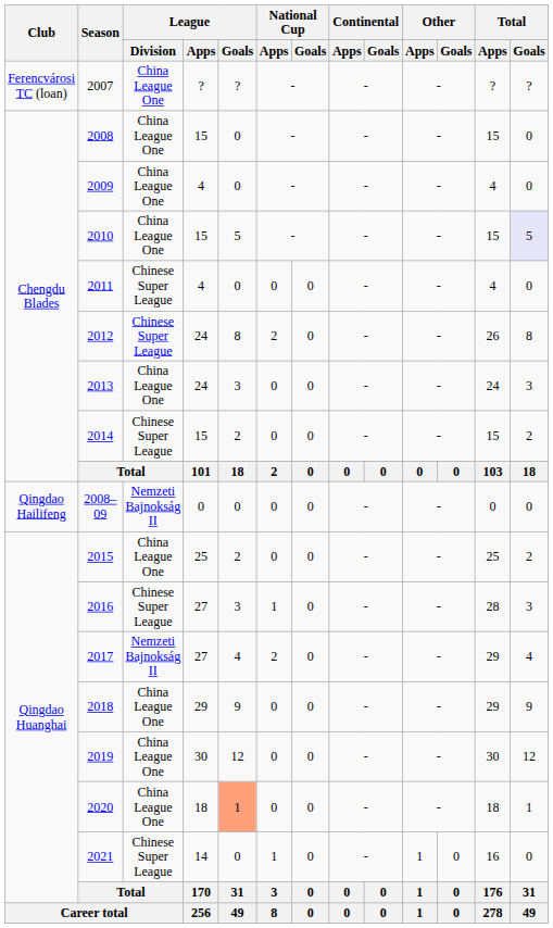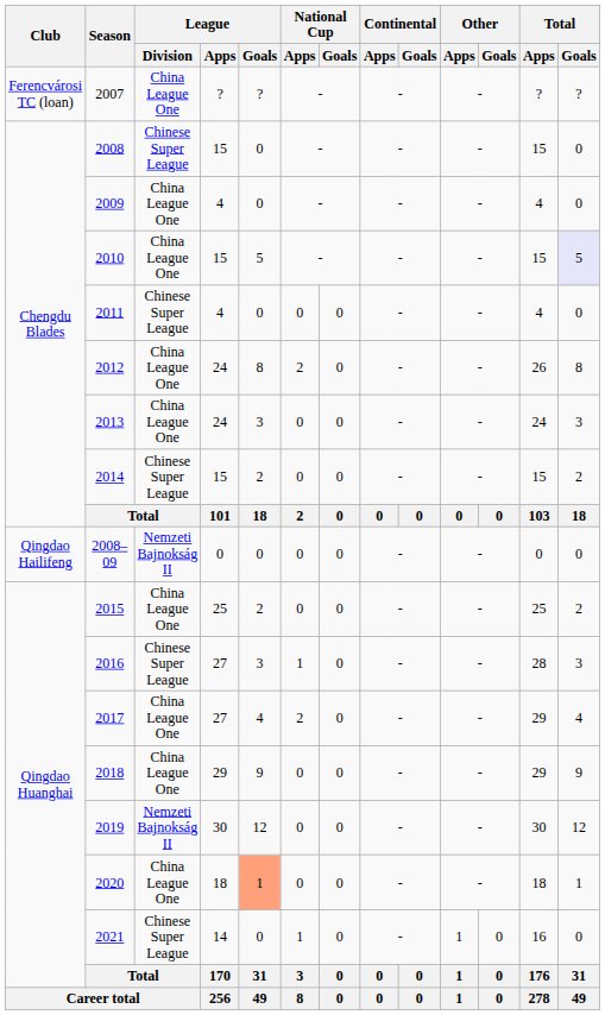2008 | League / Division: China League One -> Chinese Super League
2012 | League / Division: Chinese Super League -> China League One
2017 | League / Division: Nemzeti Bajnokság II -> China League One
2019 | League / Division: China League One -> Nemzeti Bajnokság II
